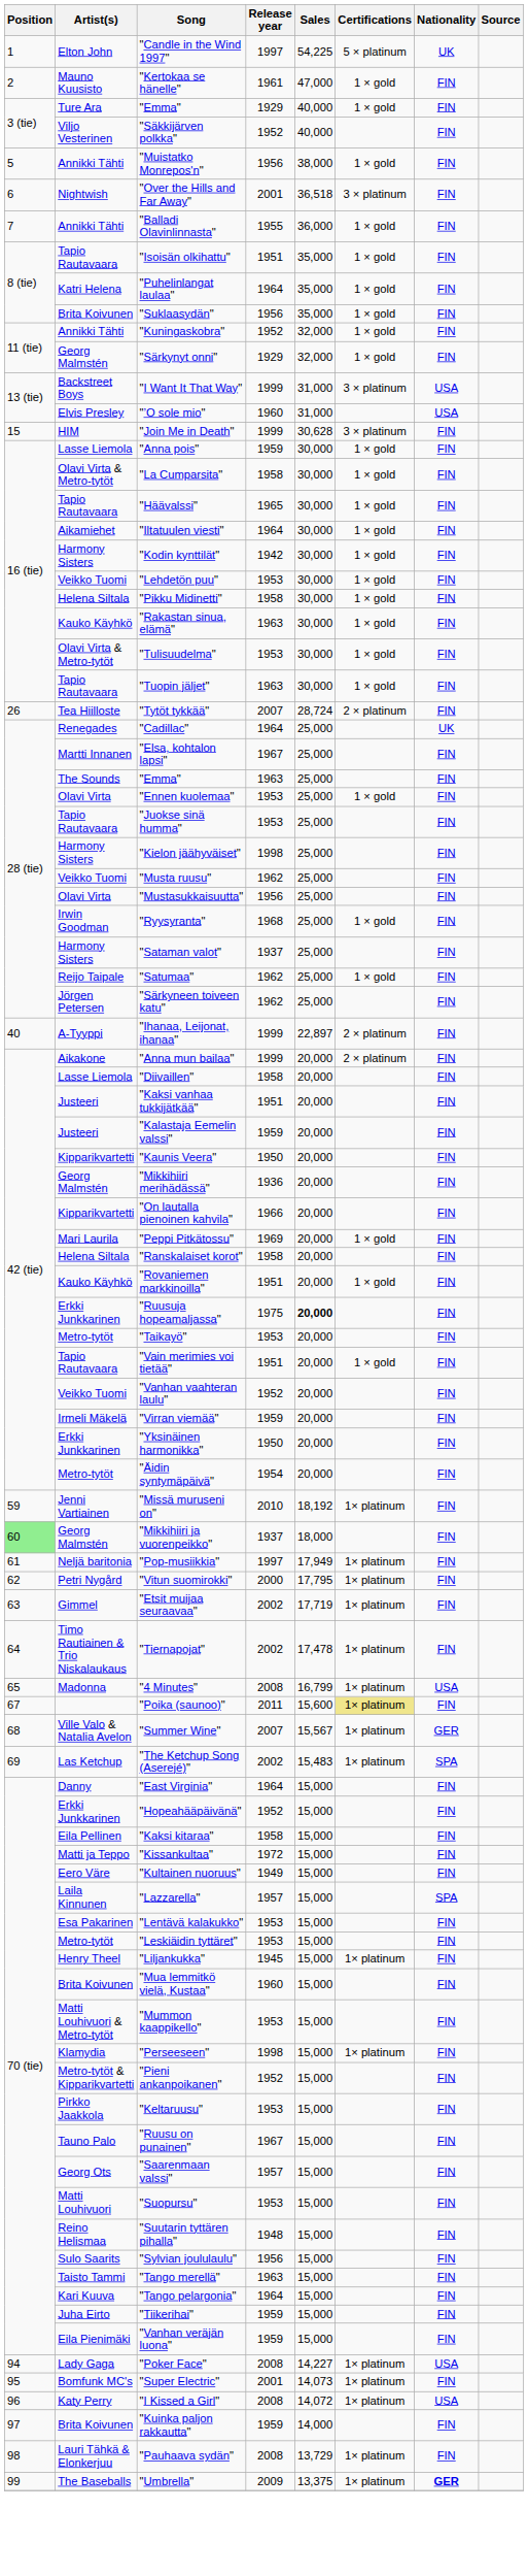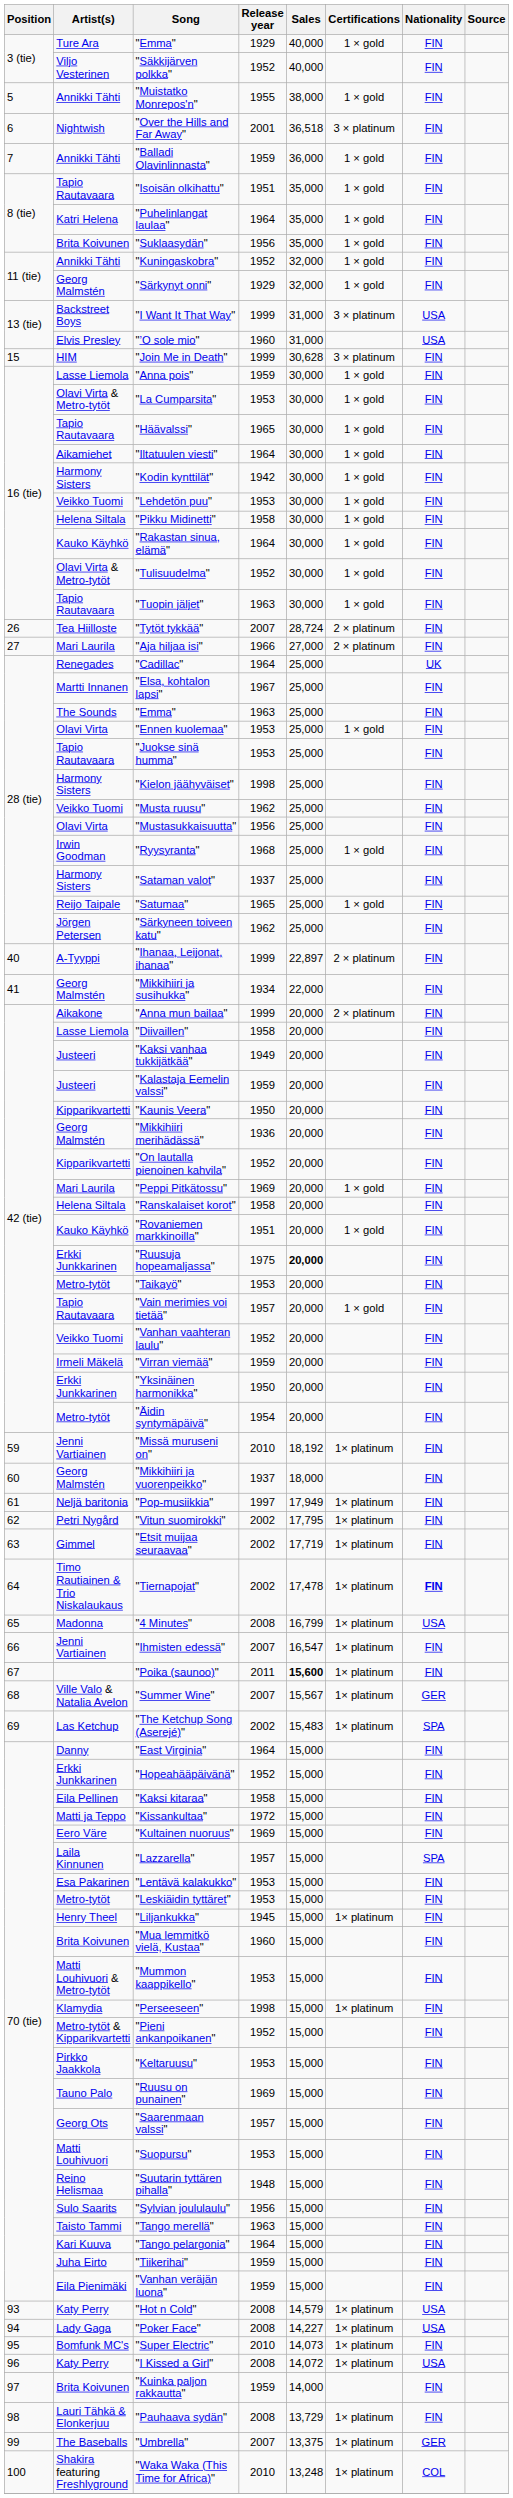- row: 1 | Elton John | "Candle in the Wind 1997" | 1997 | 54,225 | 5 × platinum | UK
- row: 2 | Mauno Kuusisto | "Kertokaa se hänelle" | 1961 | 47,000 | 1 × gold | FIN
"Muistatko Monrepos'n" | Release year: 1956 -> 1955
"Balladi Olavinlinnasta" | Release year: 1955 -> 1959
"La Cumparsita" | Release year: 1958 -> 1953
"Rakastan sinua, elämä" | Release year: 1963 -> 1964
"Tulisuudelma" | Release year: 1953 -> 1952
+ row: 27 | Mari Laurila | "Aja hiljaa isi" | 1966 | 27,000 | 2 × platinum | FIN
"Satumaa" | Release year: 1962 -> 1965
+ row: 41 | Georg Malmstén | "Mikkihiiri ja susihukka" | 1934 | 22,000 | FIN
"Kaksi vanhaa tukkijätkää" | Release year: 1951 -> 1949
"On lautalla pienoinen kahvila" | Release year: 1966 -> 1952
"Vain merimies voi tietää" | Release year: 1951 -> 1957
"Mikkihiiri ja vuorenpeikko" | Position: lightgreen background -> no background
"Vitun suomirokki" | Release year: 2000 -> 2002
"Tiernapojat" | Nationality: normal -> bold
+ row: 66 | Jenni Vartiainen | "Ihmisten edessä" | 2007 | 16,547 | 1× platinum | FIN
"Poika (saunoo)" | Sales: normal -> bold
"Poika (saunoo)" | Certifications: khaki background -> no background
"Kultainen nuoruus" | Release year: 1949 -> 1969
"Ruusu on punainen" | Release year: 1967 -> 1969
+ row: 93 | Katy Perry | "Hot n Cold" | 2008 | 14,579 | 1× platinum | USA
"Super Electric" | Release year: 2001 -> 2010
"Umbrella" | Release year: 2009 -> 2007
"Umbrella" | Nationality: bold -> normal
+ row: 100 | Shakira featuring Freshlyground | "Waka Waka (This Time for Africa)" | 2010 | 13,248 | 1× platinum | COL
